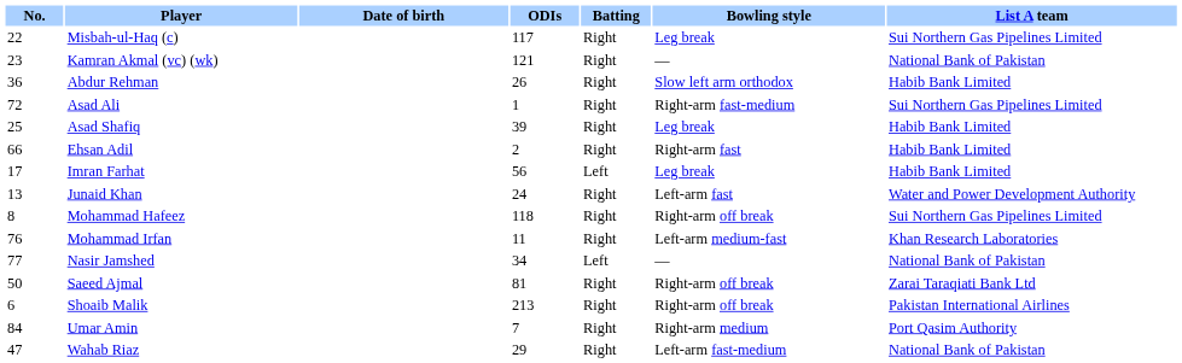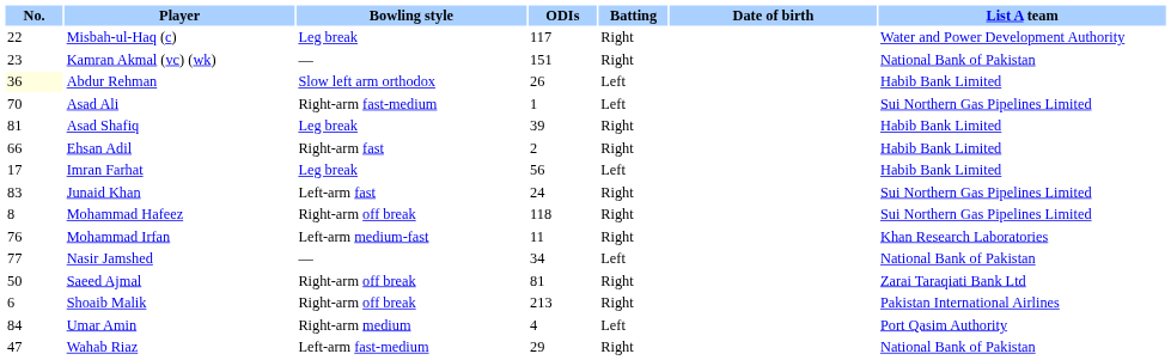columns swapped: Date of birth <-> Bowling style
Misbah-ul-Haq (c) | List A team: Sui Northern Gas Pipelines Limited -> Water and Power Development Authority
Kamran Akmal (vc) (wk) | ODIs: 121 -> 151
Abdur Rehman | No.: no background -> lightyellow background
Abdur Rehman | Batting: Right -> Left
Asad Ali | No.: 72 -> 70
Asad Ali | Batting: Right -> Left
Asad Shafiq | No.: 25 -> 81
Junaid Khan | No.: 13 -> 83
Junaid Khan | List A team: Water and Power Development Authority -> Sui Northern Gas Pipelines Limited
Umar Amin | ODIs: 7 -> 4
Umar Amin | Batting: Right -> Left
